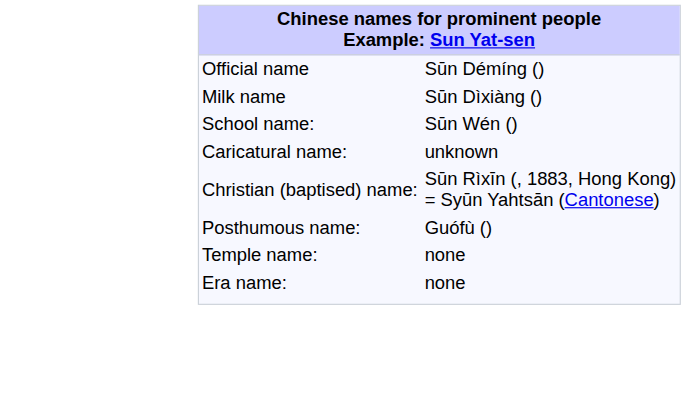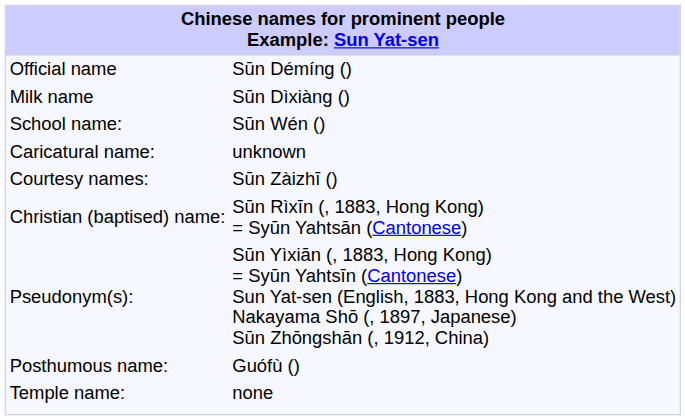+ row: Courtesy names: | Sūn Zàizhī ()
+ row: Pseudonym(s): | Sūn Yìxiān (, 1883, Hong Kong) = Syūn Yahtsīn (Cantonese) Sun Yat-sen (English, 1883, Hong Kong and the West) Nakayama Shō (, 1897, Japanese) Sūn Zhōngshān (, 1912, China)
- row: Era name: | none
